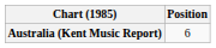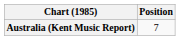Australia (Kent Music Report) | Position: 6 -> 7
